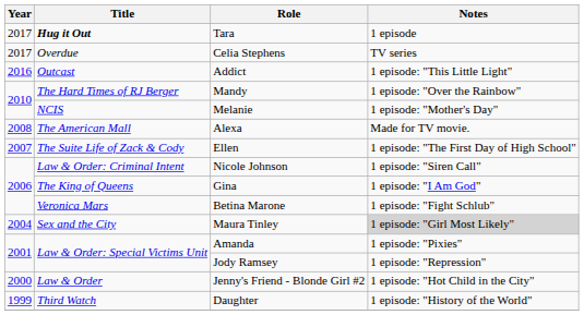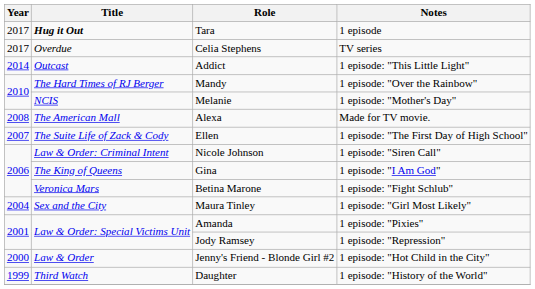Addict | Year: 2016 -> 2014
Maura Tinley | Notes: lightgrey background -> no background
